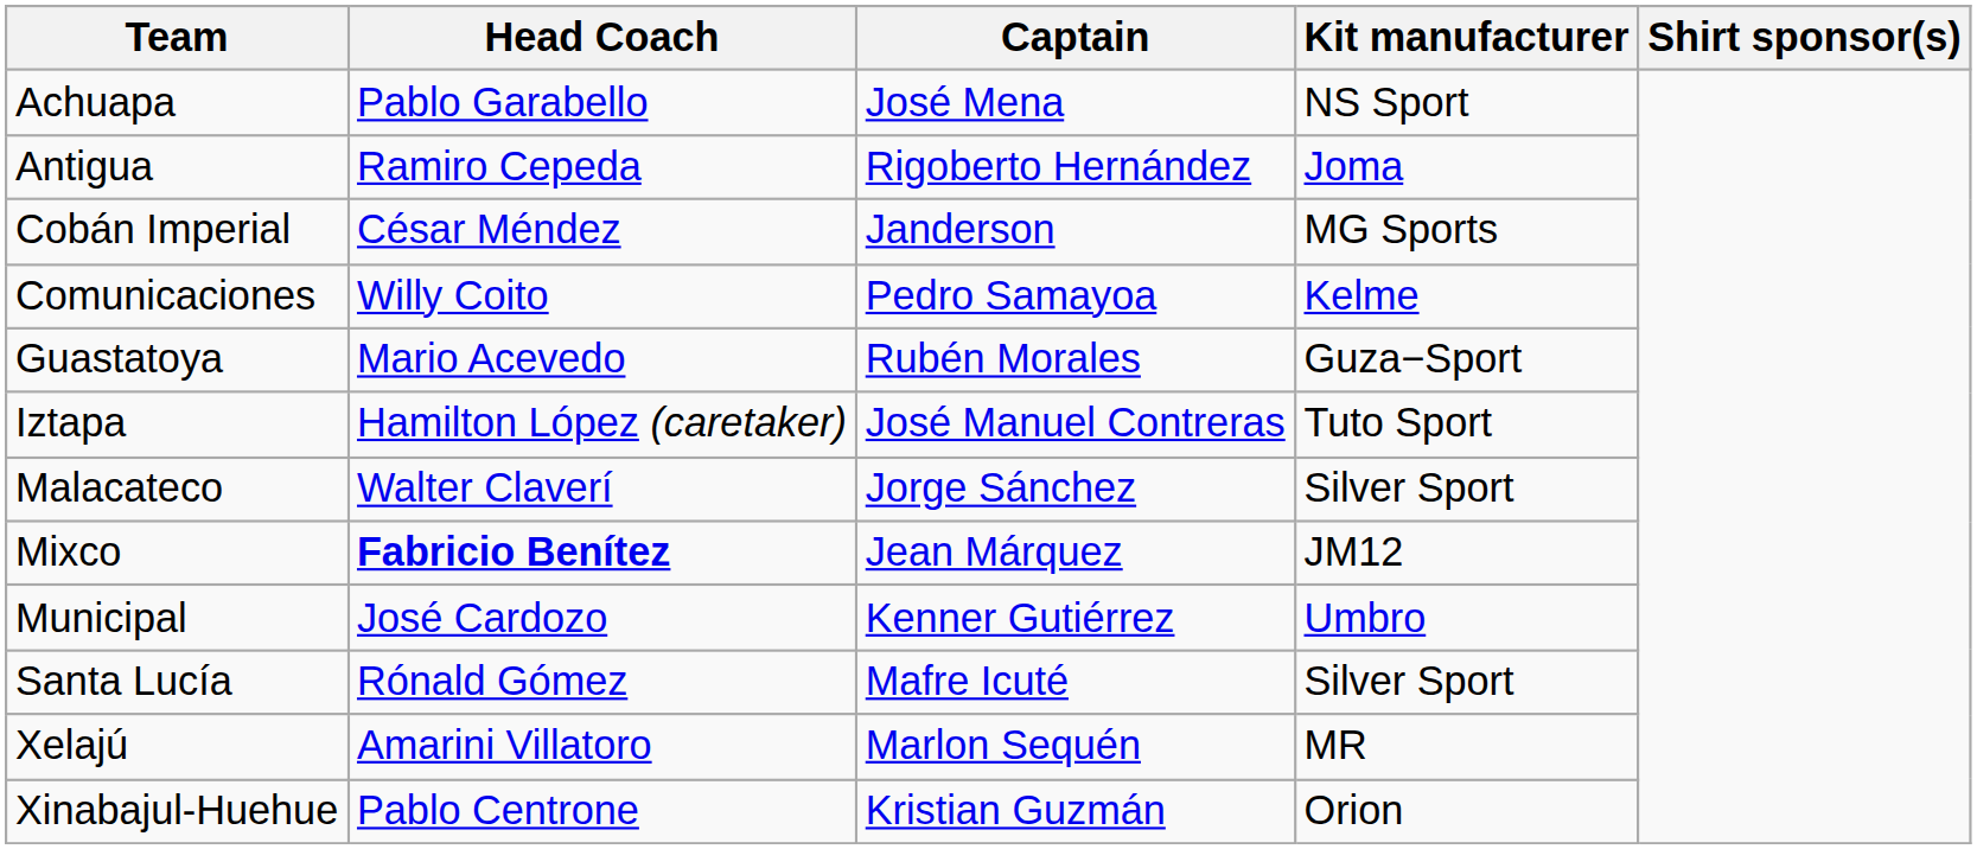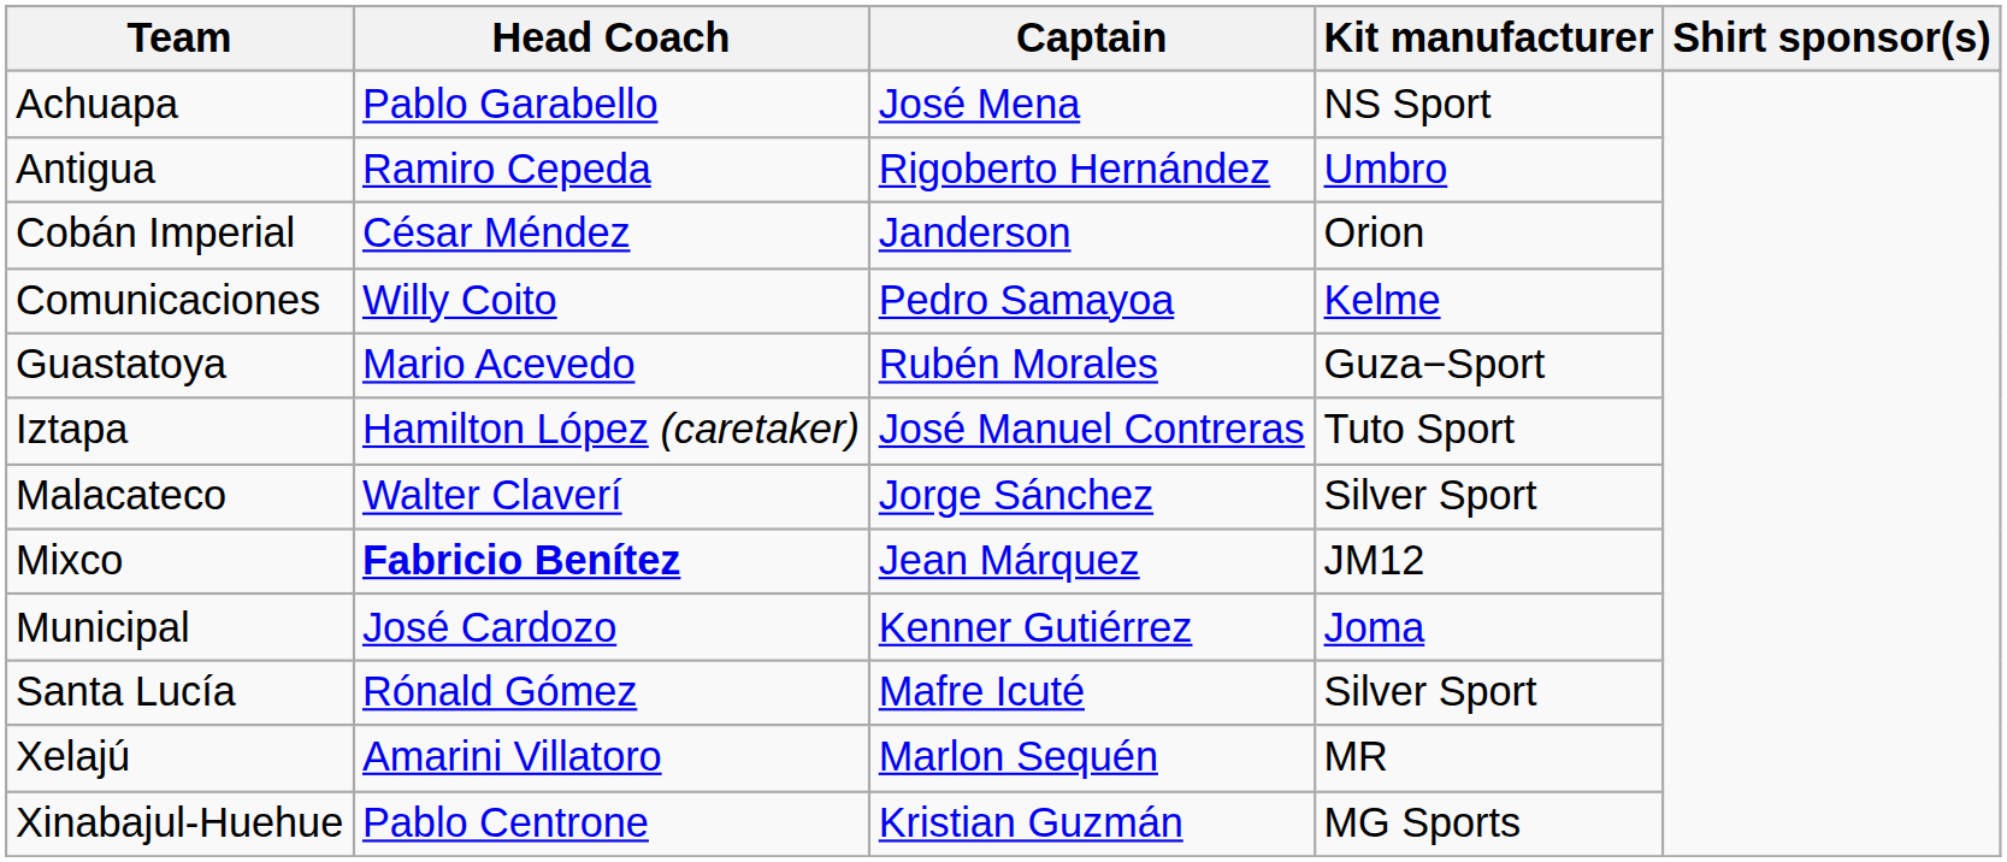Antigua | Kit manufacturer: Joma -> Umbro
Cobán Imperial | Kit manufacturer: MG Sports -> Orion
Municipal | Kit manufacturer: Umbro -> Joma
Xinabajul-Huehue | Kit manufacturer: Orion -> MG Sports
